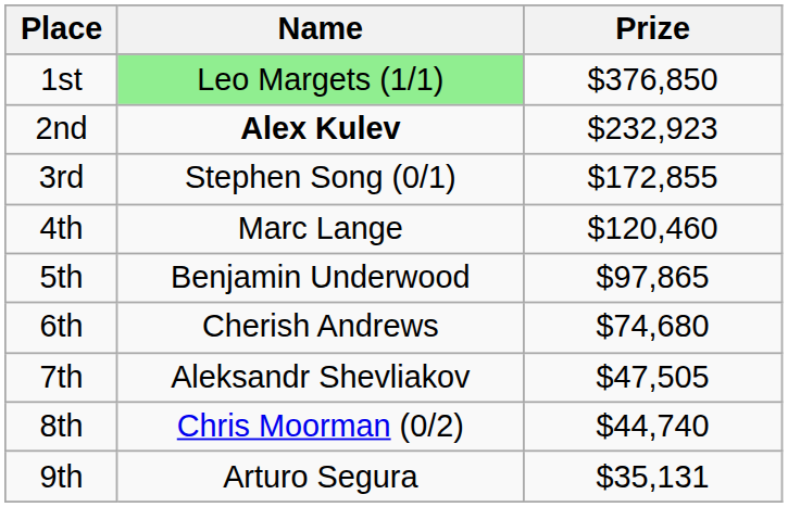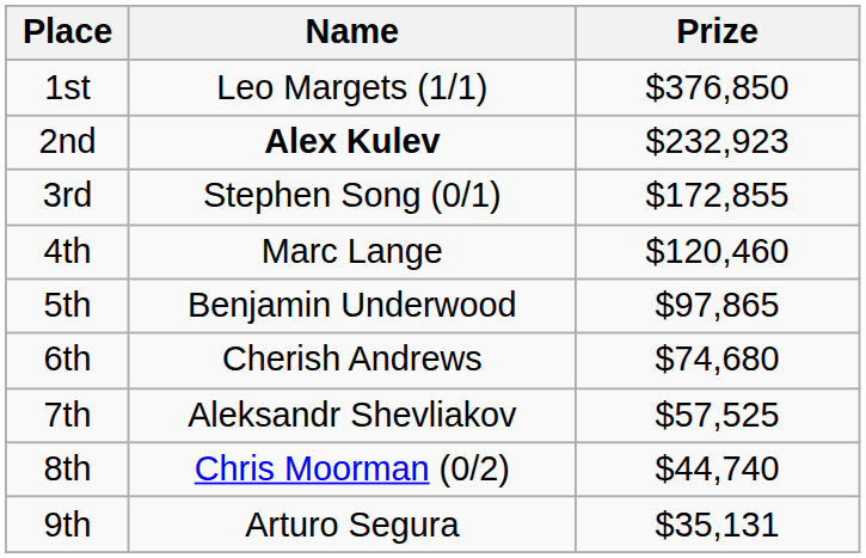1st | Name: lightgreen background -> no background
7th | Prize: $47,505 -> $57,525
